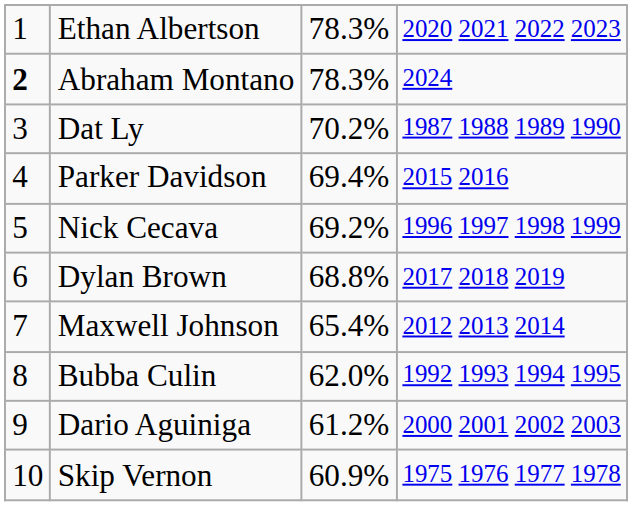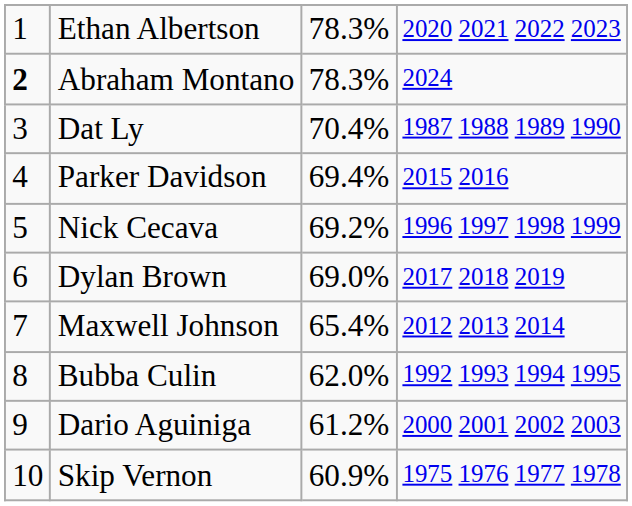Dat Ly | column 3: 70.2% -> 70.4%
Dylan Brown | column 3: 68.8% -> 69.0%
